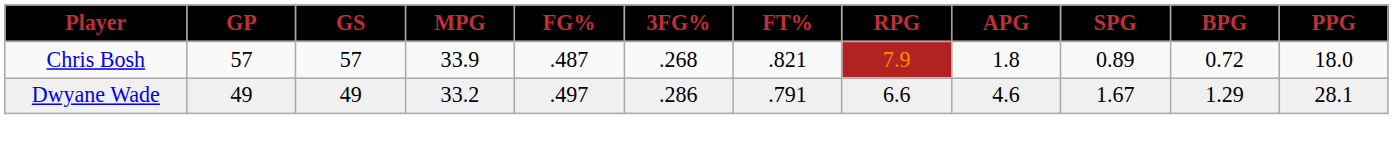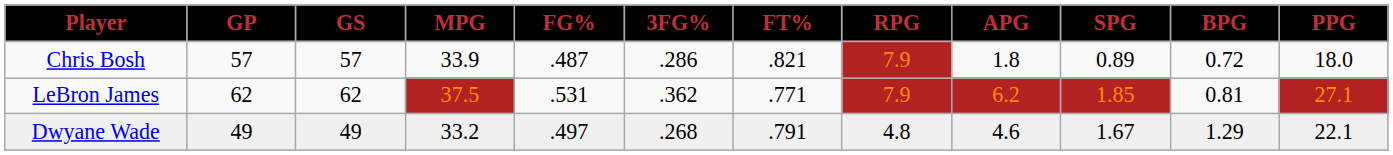Chris Bosh | 3FG%: .268 -> .286
+ row: LeBron James | 62 | 62 | 37.5 | .531 | .362 | .771 | 7.9 | 6.2 | 1.85 | 0.81 | 27.1
Dwyane Wade | 3FG%: .286 -> .268
Dwyane Wade | RPG: 6.6 -> 4.8
Dwyane Wade | PPG: 28.1 -> 22.1
